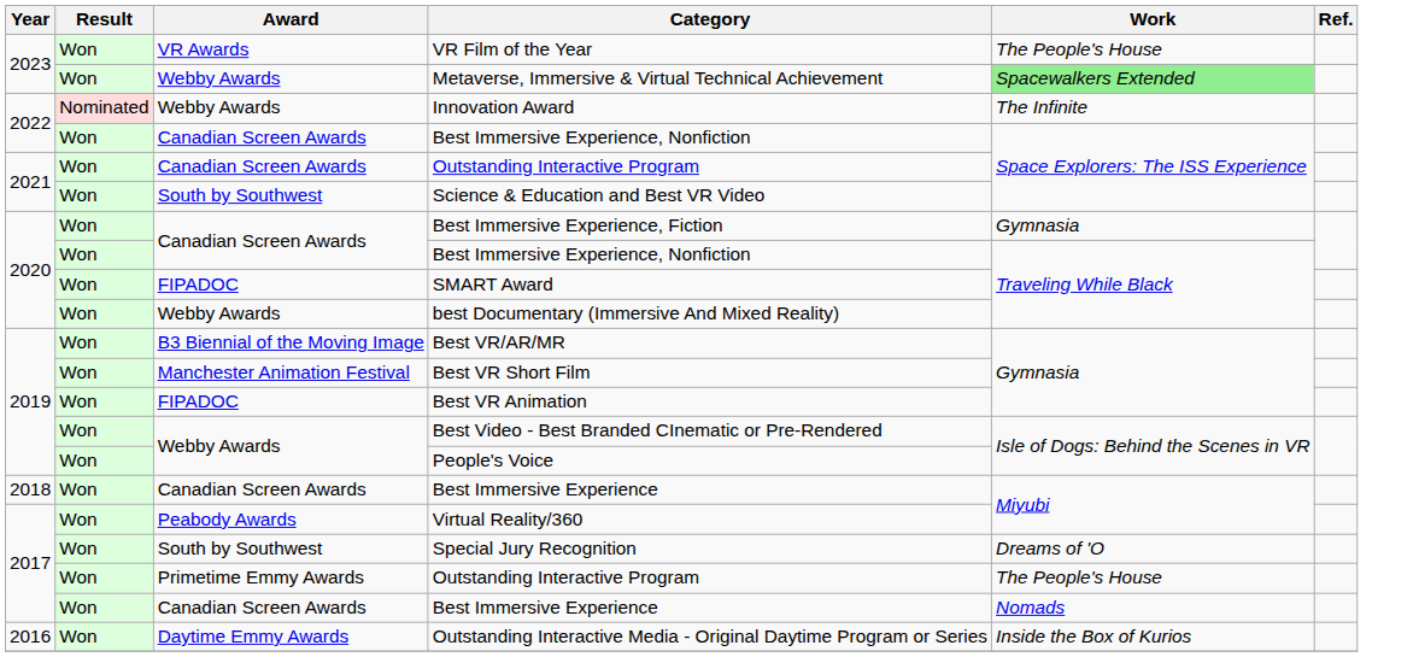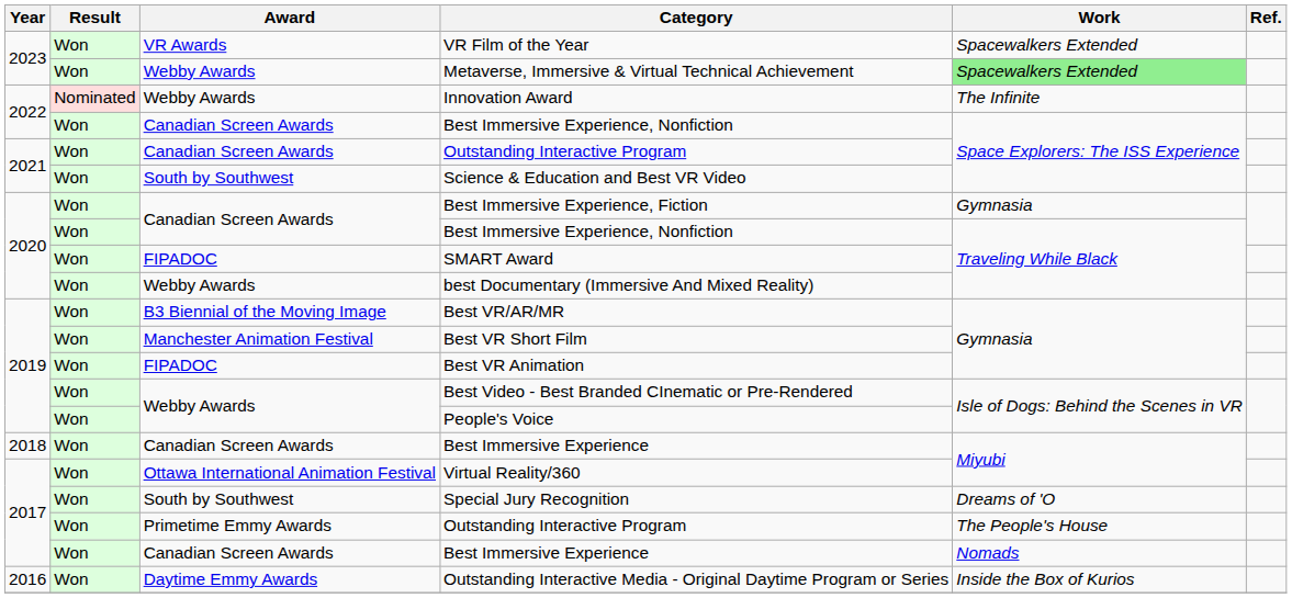VR Film of the Year | Work: The People's House -> Spacewalkers Extended
Virtual Reality/360 | Award: Peabody Awards -> Ottawa International Animation Festival
